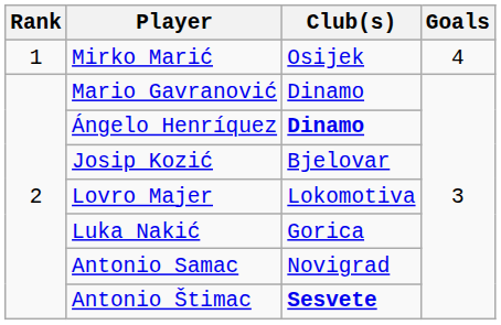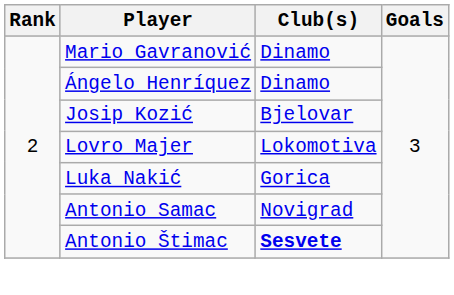- row: 1 | Mirko Marić | Osijek | 4
Ángelo Henríquez | Club(s): bold -> normal
